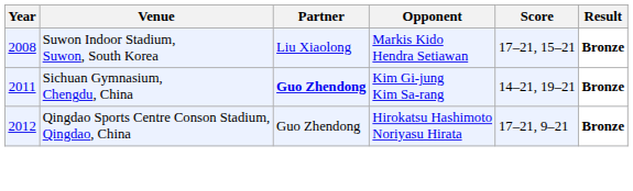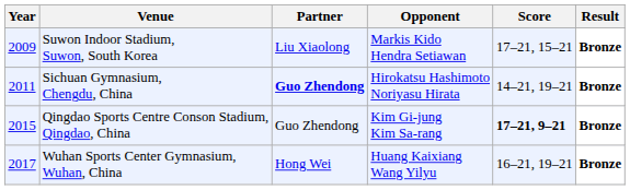Suwon Indoor Stadium, Suwon, South Korea | Year: 2008 -> 2009
Sichuan Gymnasium, Chengdu, China | Opponent: Kim Gi-jung Kim Sa-rang -> Hirokatsu Hashimoto Noriyasu Hirata
Qingdao Sports Centre Conson Stadium, Qingdao, China | Year: 2012 -> 2015
Qingdao Sports Centre Conson Stadium, Qingdao, China | Opponent: Hirokatsu Hashimoto Noriyasu Hirata -> Kim Gi-jung Kim Sa-rang
Qingdao Sports Centre Conson Stadium, Qingdao, China | Score: normal -> bold
+ row: 2017 | Wuhan Sports Center Gymnasium, Wuhan, China | Hong Wei | Huang Kaixiang Wang Yilyu | 16–21, 19–21 | Bronze
